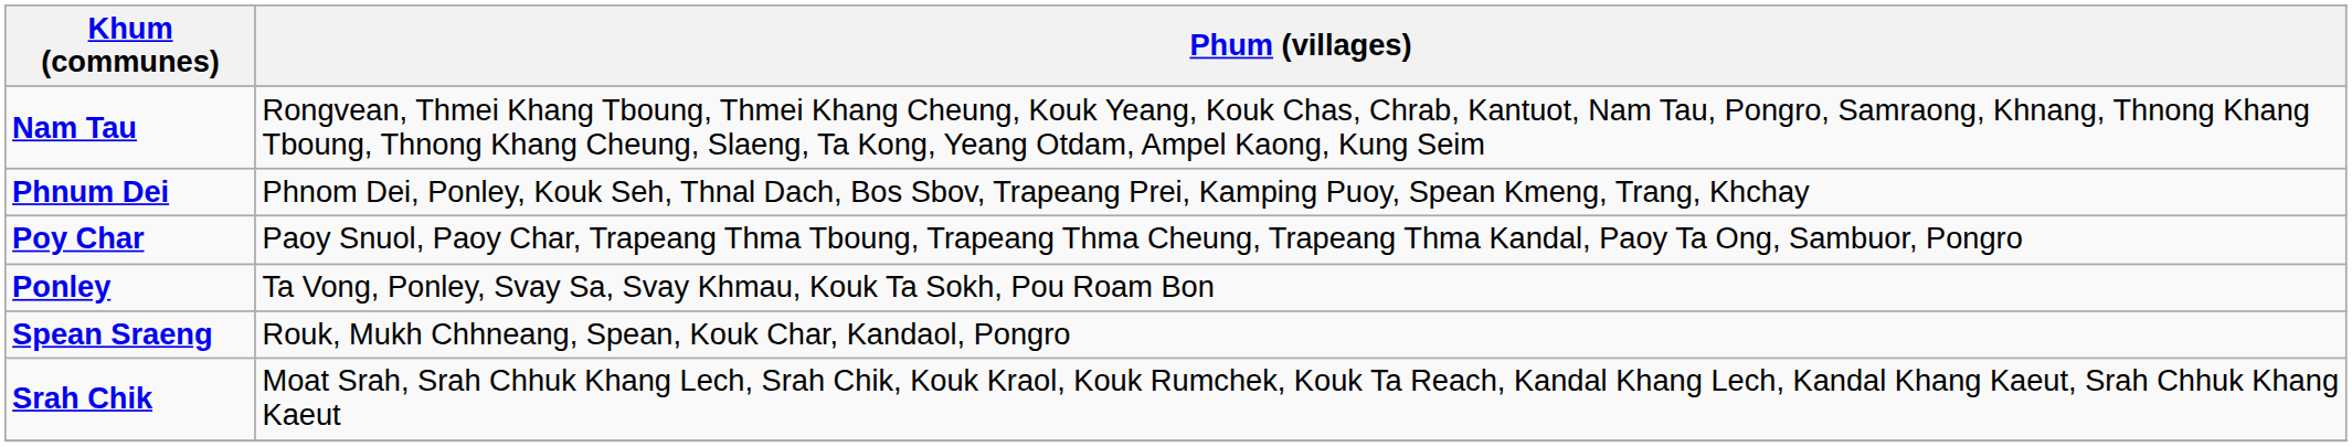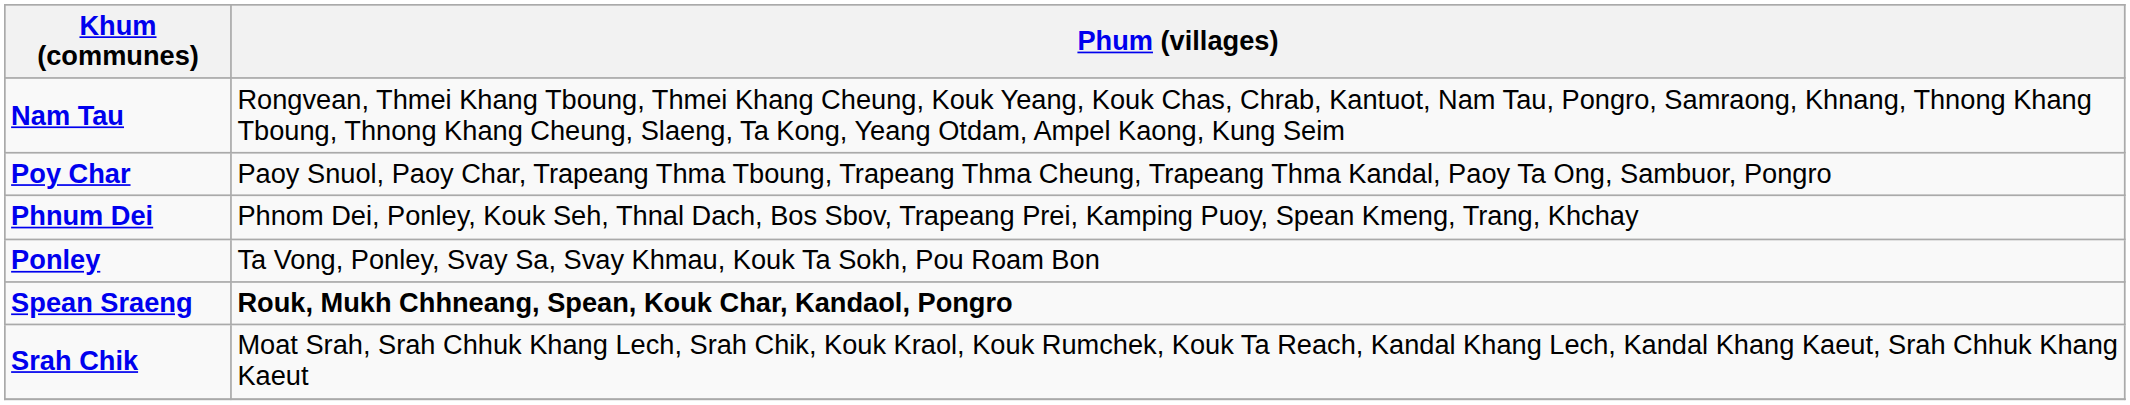rows swapped: Poy Char <-> Phnum Dei
Spean Sraeng | Phum (villages): normal -> bold
